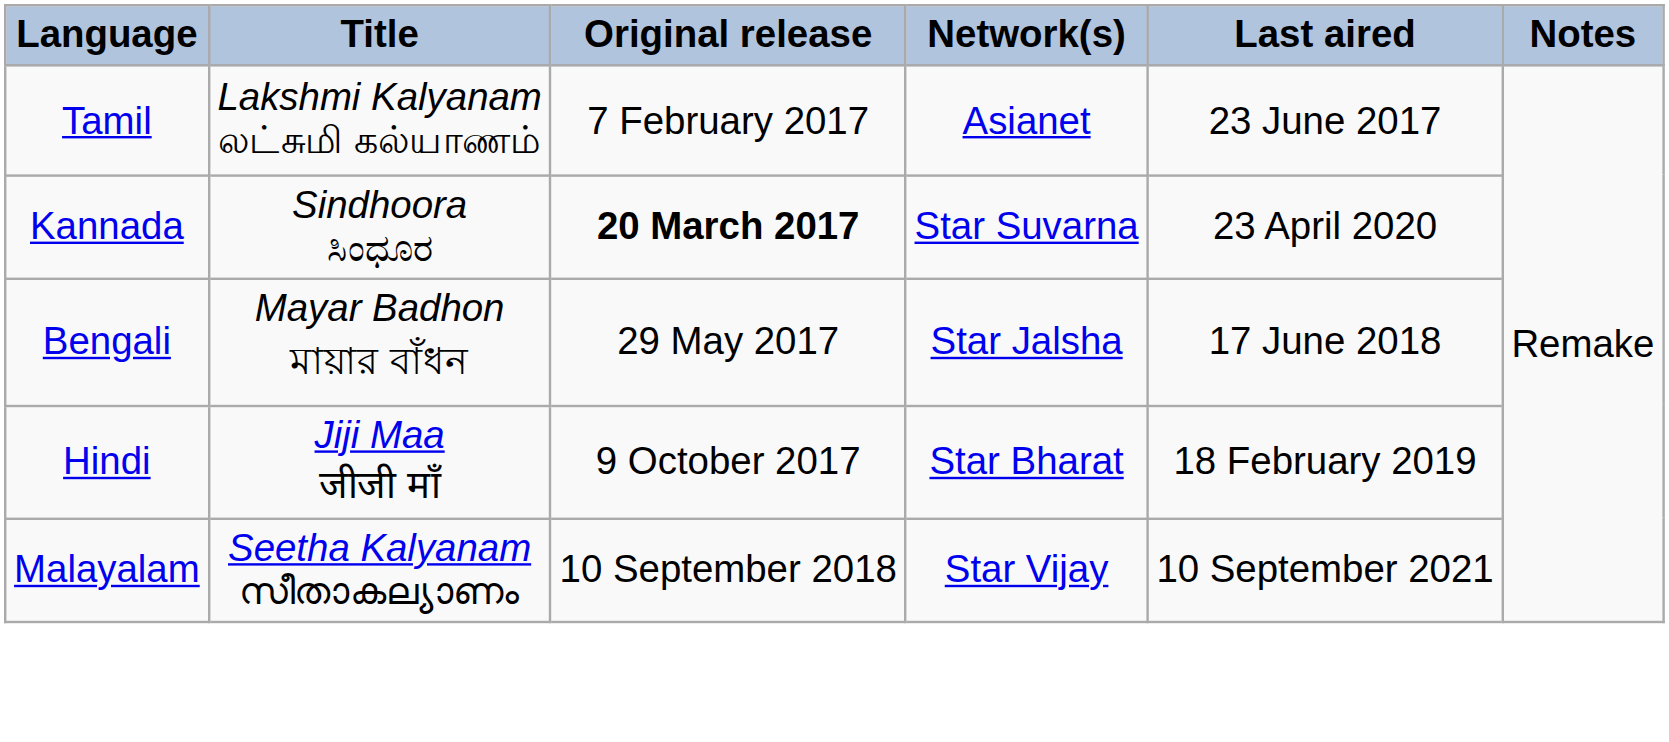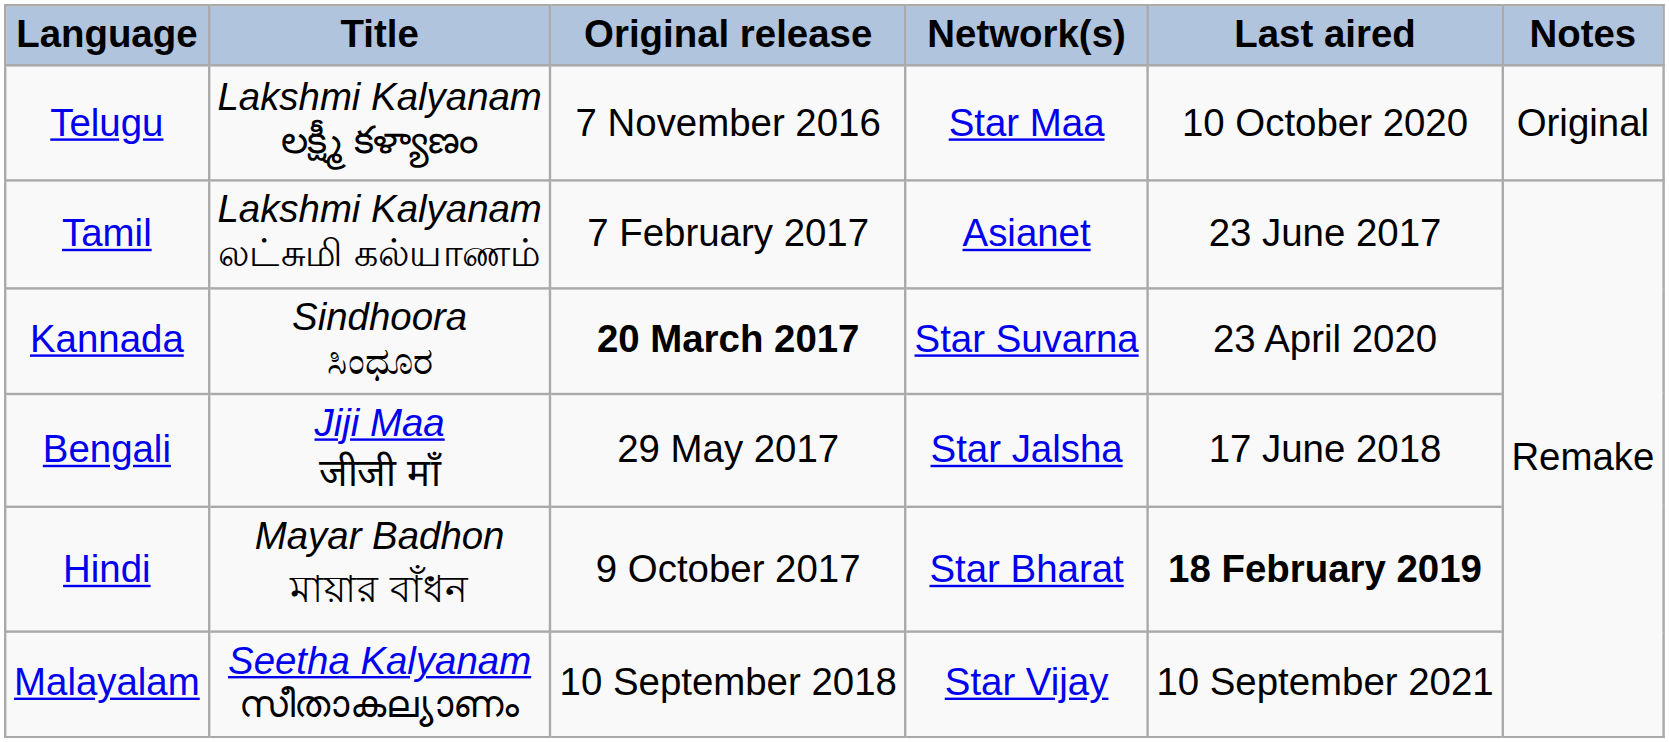+ row: Telugu | Lakshmi Kalyanam లక్ష్మీ కళ్యాణం | 7 November 2016 | Star Maa | 10 October 2020 | Original
Bengali | Title: Mayar Badhon মায়ার বাঁধন -> Jiji Maa जीजी माँ
Hindi | Title: Jiji Maa जीजी माँ -> Mayar Badhon মায়ার বাঁধন
Hindi | Last aired: normal -> bold
